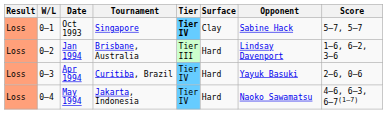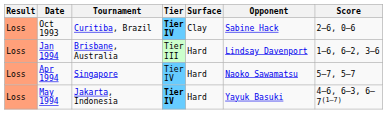- column: W/L | 0–1 | 0–2 | 0–3 | 0–4
Oct 1993 | Tournament: Singapore -> Curitiba, Brazil
Oct 1993 | Score: 5–7, 5–7 -> 2–6, 0–6
Apr 1994 | Tournament: Curitiba, Brazil -> Singapore
Apr 1994 | Opponent: Yayuk Basuki -> Naoko Sawamatsu
Apr 1994 | Score: 2–6, 0–6 -> 5–7, 5–7
May 1994 | Tier: normal -> bold
May 1994 | Opponent: Naoko Sawamatsu -> Yayuk Basuki
